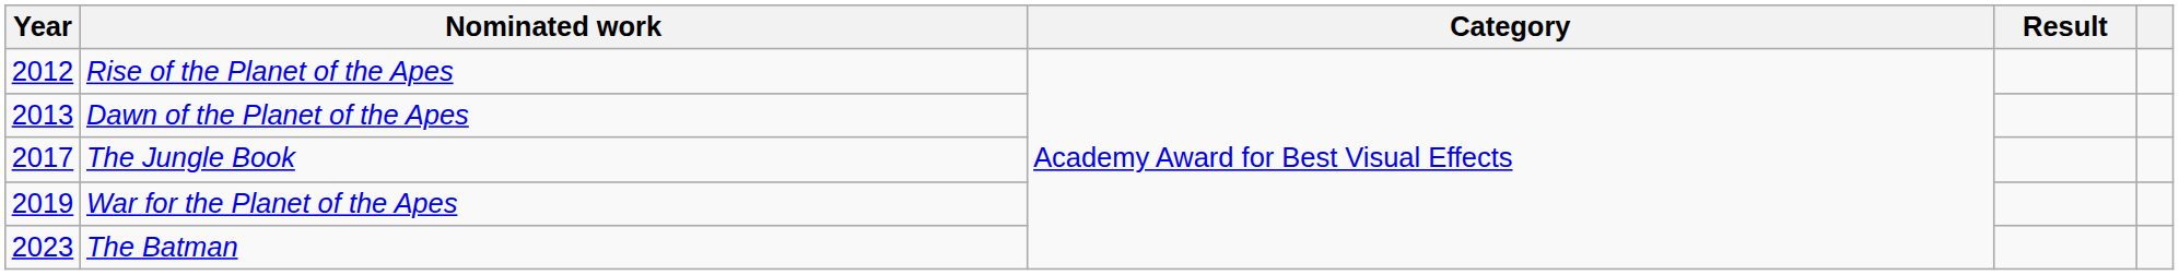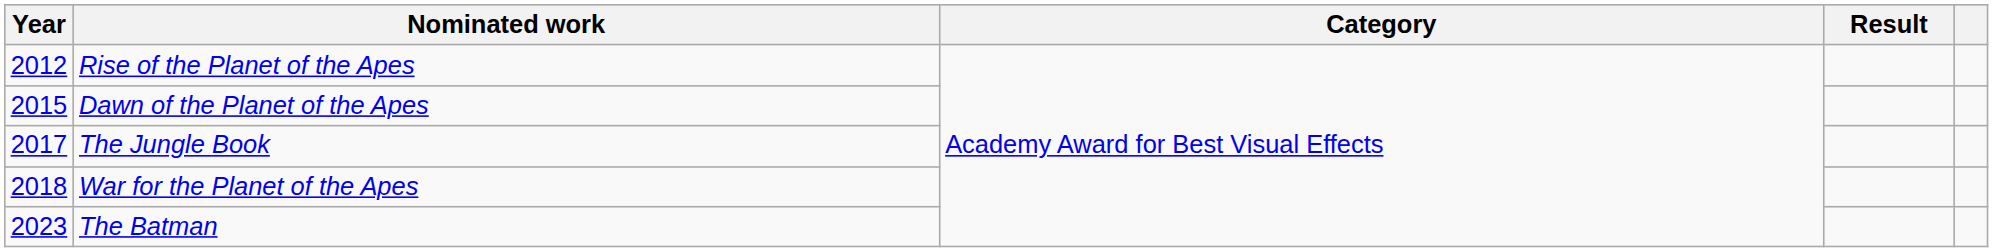Dawn of the Planet of the Apes | Year: 2013 -> 2015
War for the Planet of the Apes | Year: 2019 -> 2018
